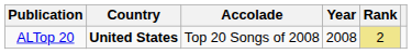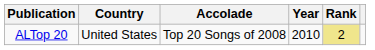ALTop 20 | Country: bold -> normal
ALTop 20 | Year: 2008 -> 2010
